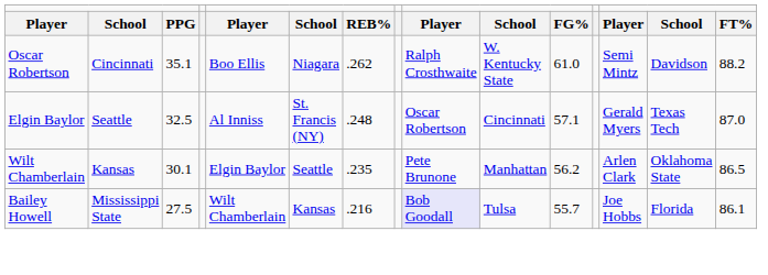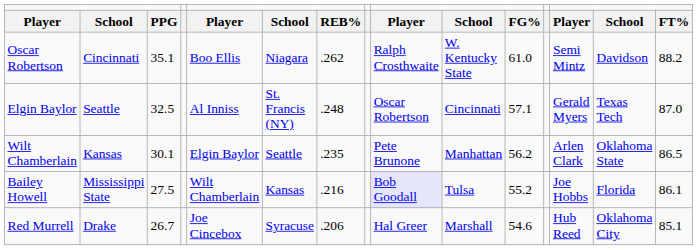Bailey Howell | column 11: 55.7 -> 55.2
+ row: Red Murrell | Drake | 26.7 | Joe Cincebox | Syracuse | .206 | Hal Greer | Marshall | 54.6 | Hub Reed | Oklahoma City | 85.1
